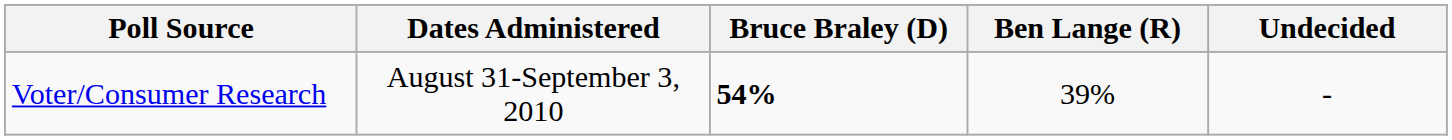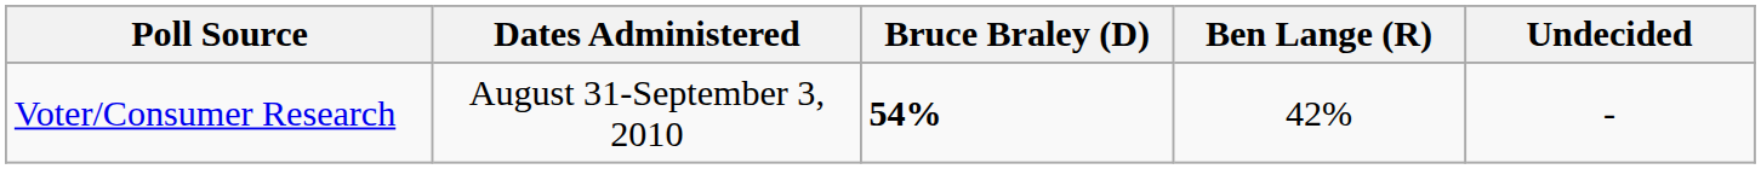Voter/Consumer Research | Ben Lange (R): 39% -> 42%
